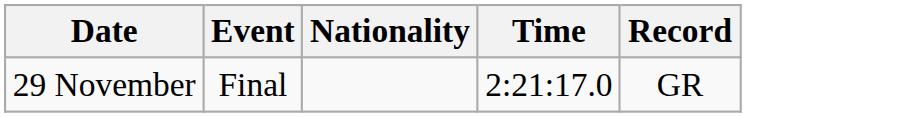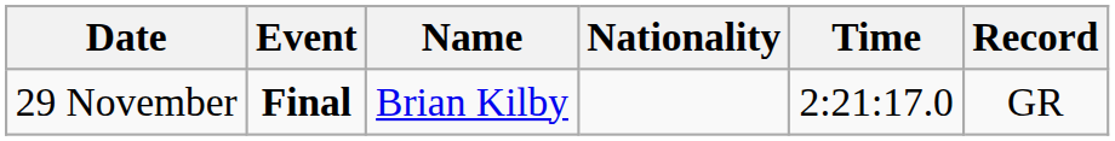+ column: Name | Brian Kilby
29 November | Event: normal -> bold
